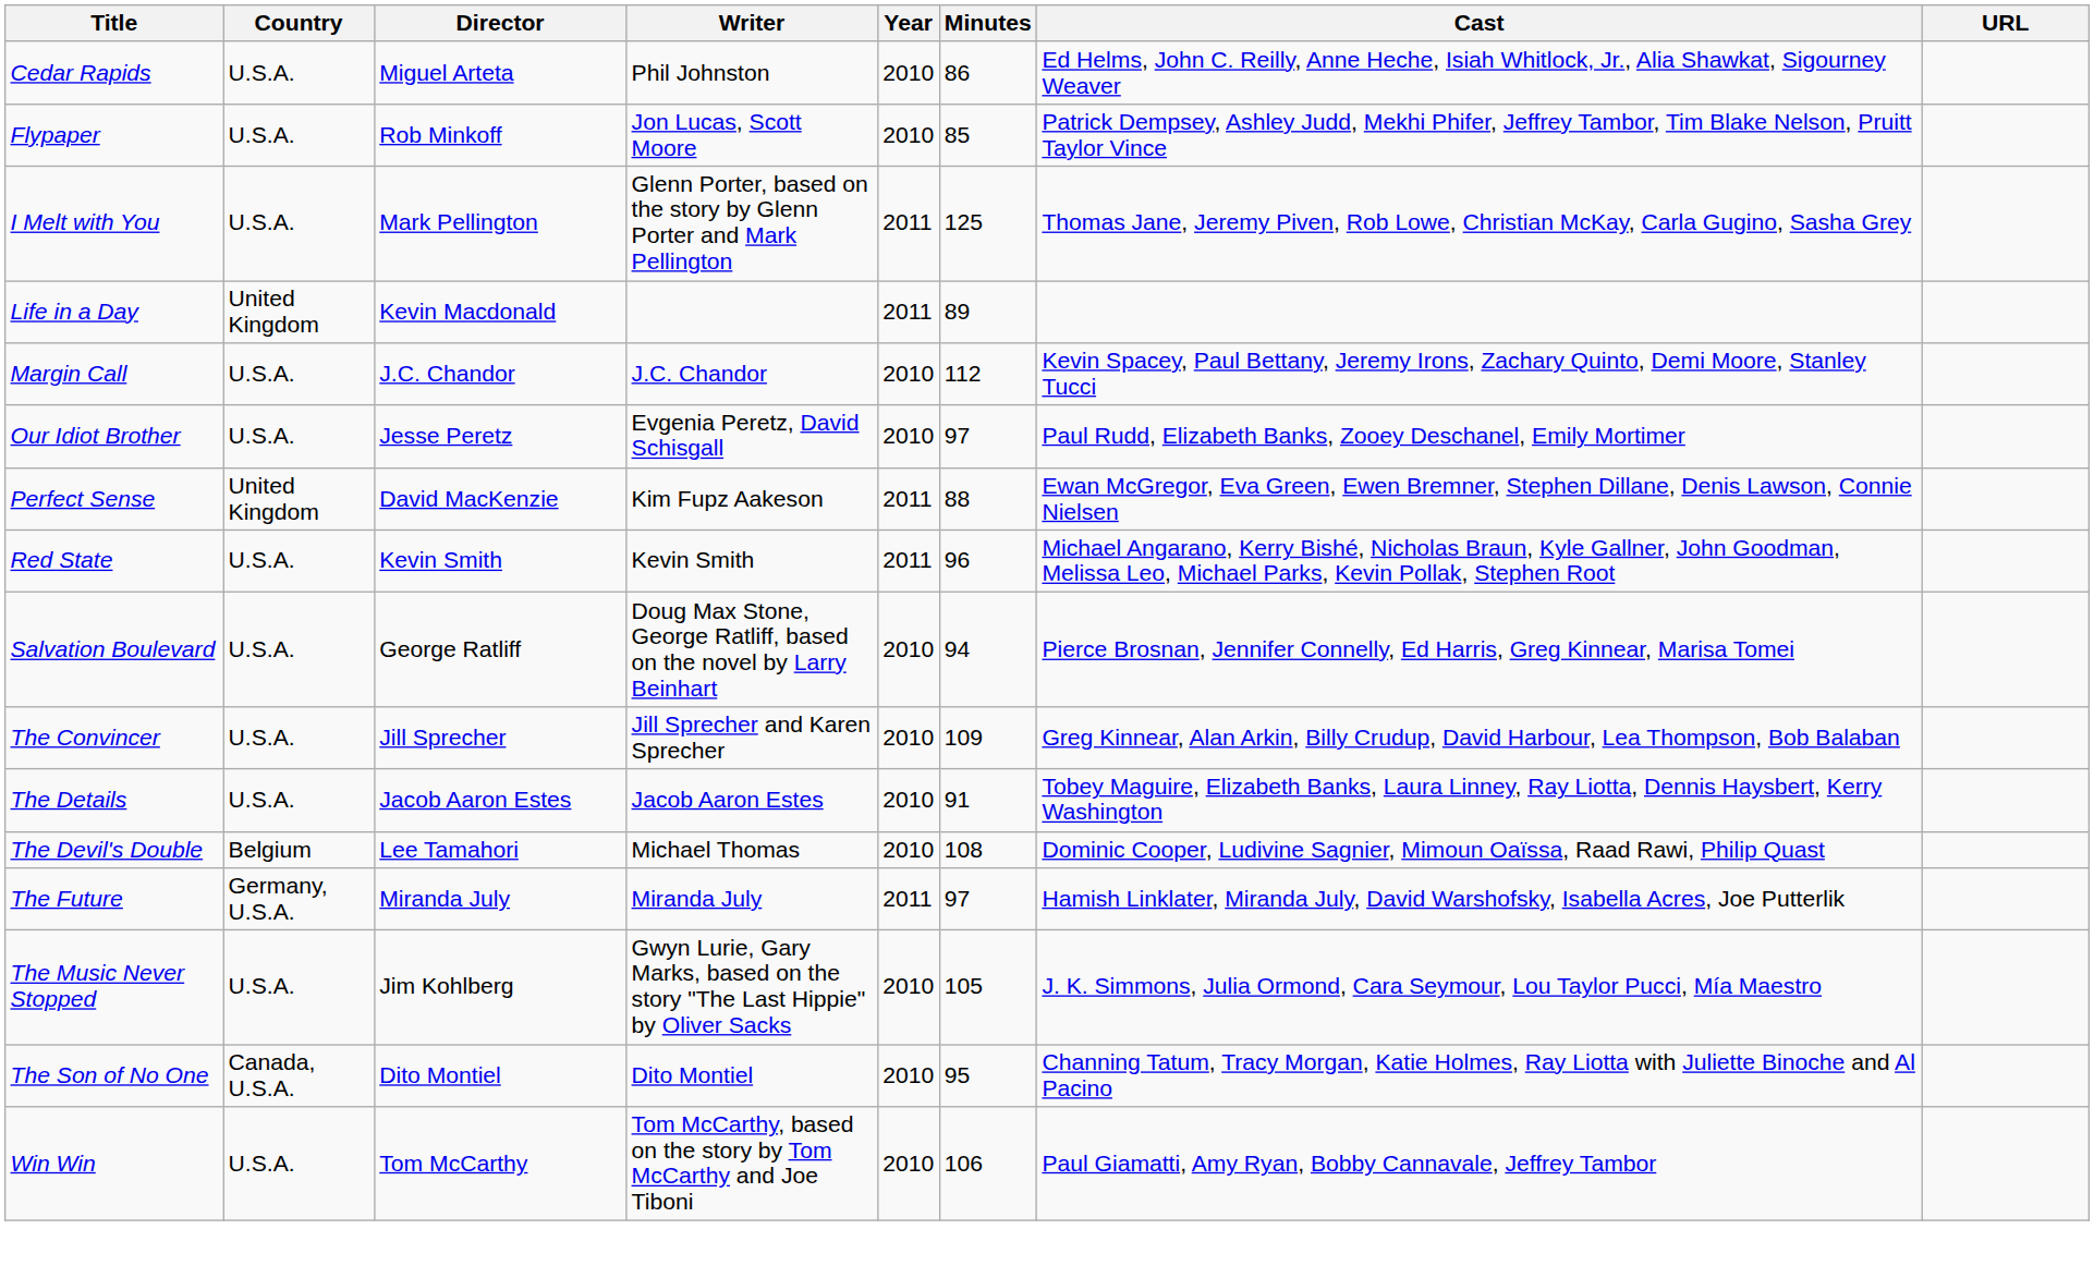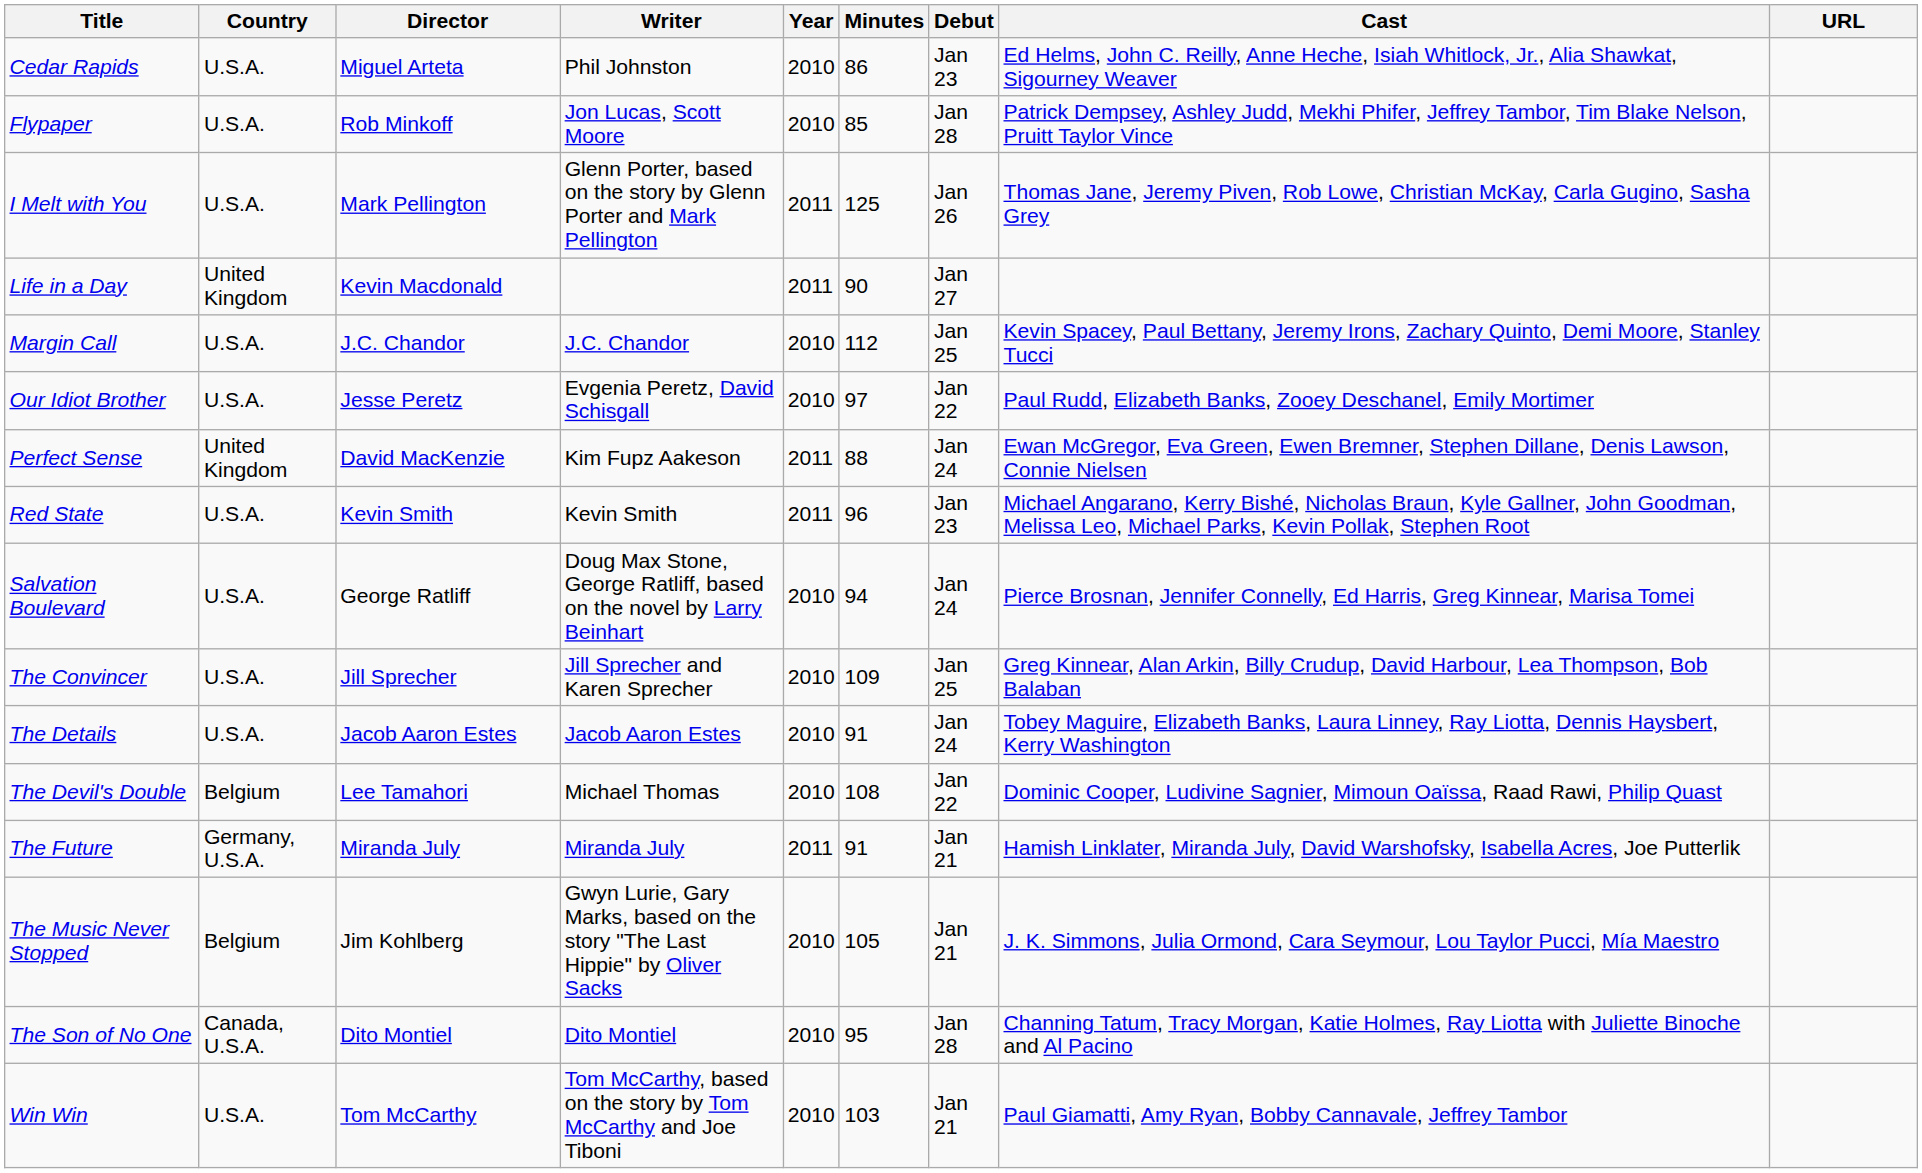+ column: Debut | Jan 23 | Jan 28 | Jan 26 | Jan 27 | Jan 25 | Jan 22 | Jan 24 | Jan 23 | Jan 24 | Jan 25 | Jan 24 | Jan 22 | Jan 21 | Jan 21 | Jan 28 | Jan 21
Life in a Day | Minutes: 89 -> 90
The Future | Minutes: 97 -> 91
The Music Never Stopped | Country: U.S.A. -> Belgium
Win Win | Minutes: 106 -> 103
